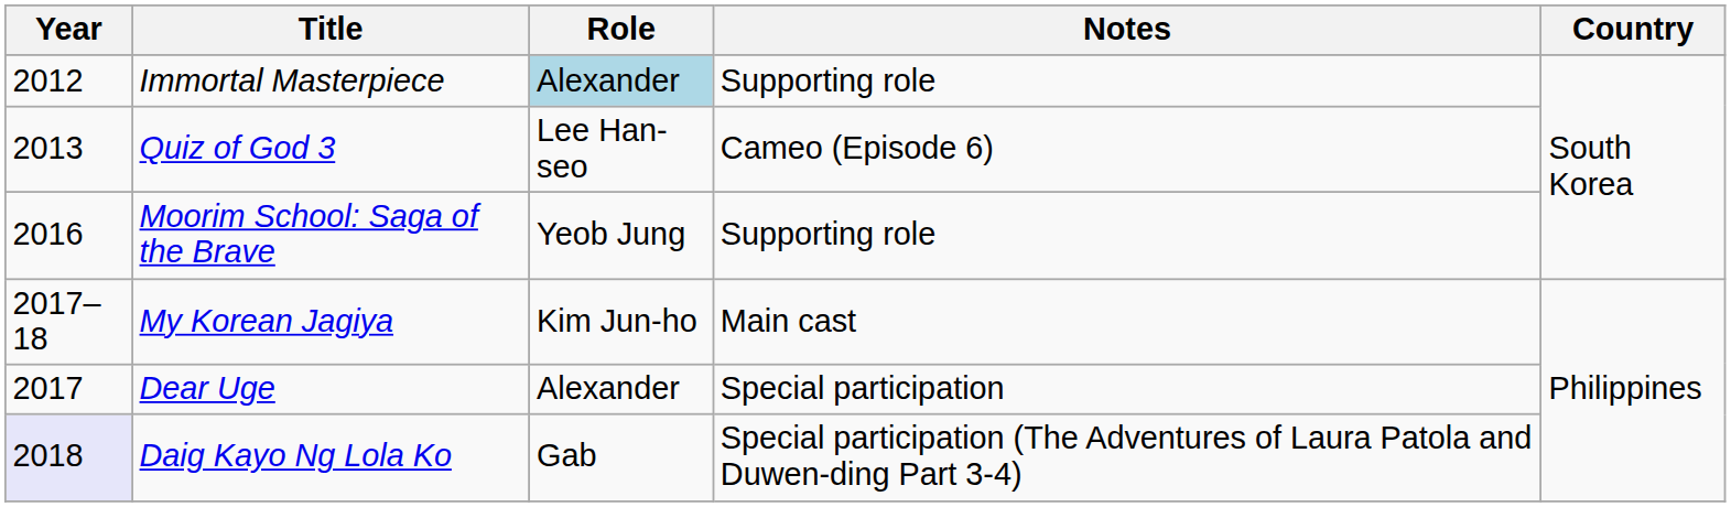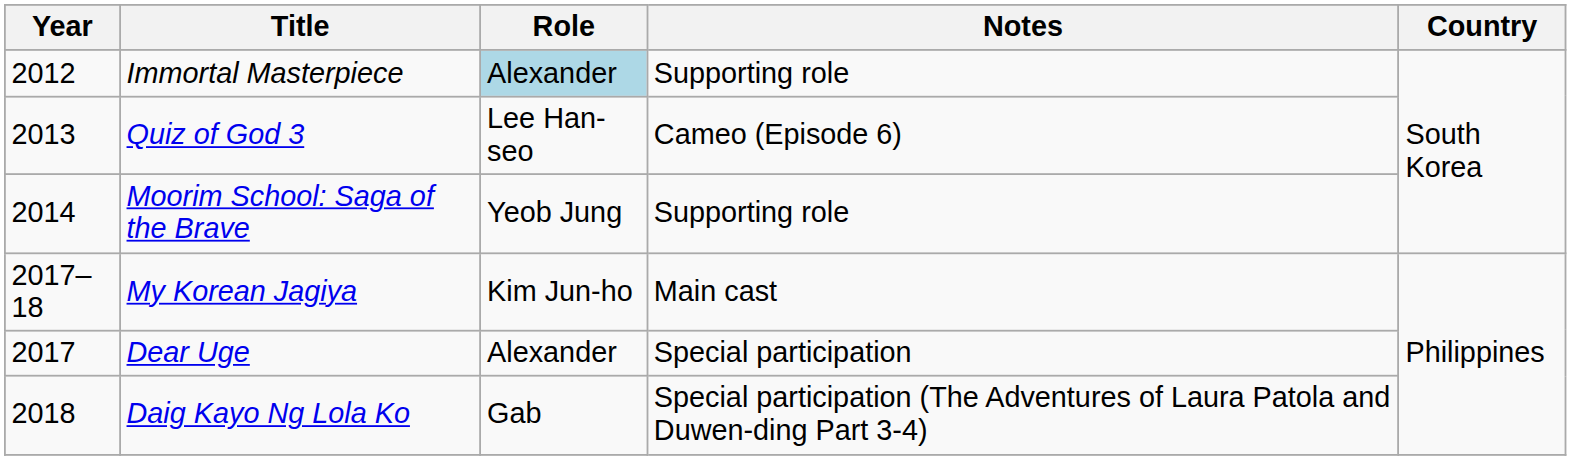Moorim School: Saga of the Brave | Year: 2016 -> 2014
Daig Kayo Ng Lola Ko | Year: lavender background -> no background
